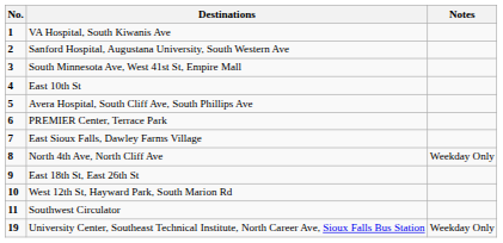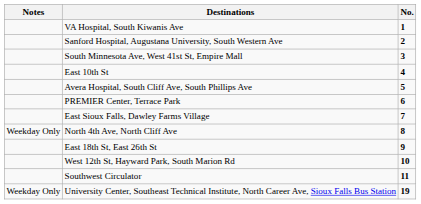columns swapped: No. <-> Notes
